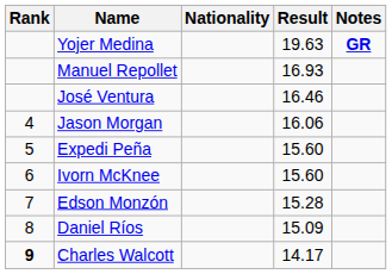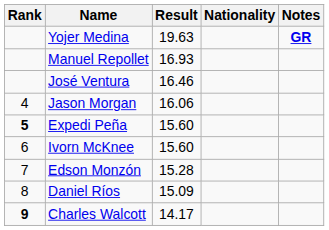columns swapped: Nationality <-> Result
Expedi Peña | Rank: normal -> bold
